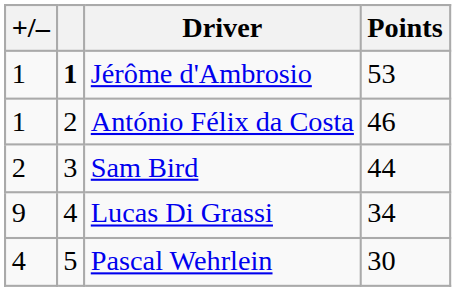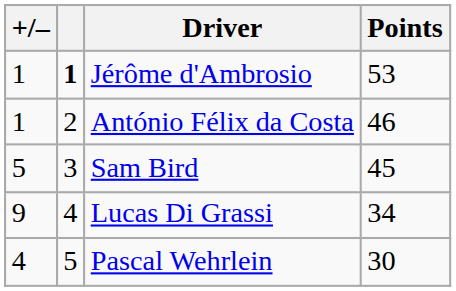Sam Bird | +/–: 2 -> 5
Sam Bird | Points: 44 -> 45
